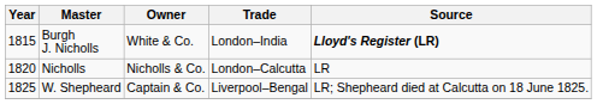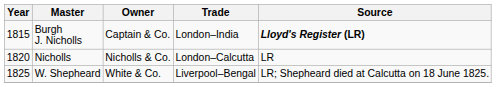Burgh J. Nicholls | Owner: White & Co. -> Captain & Co.
W. Shepheard | Owner: Captain & Co. -> White & Co.
